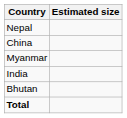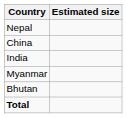rows swapped: India <-> Myanmar
